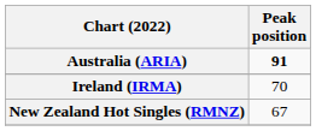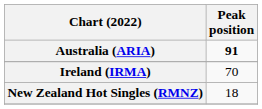New Zealand Hot Singles (RMNZ) | Peak position: 67 -> 18
